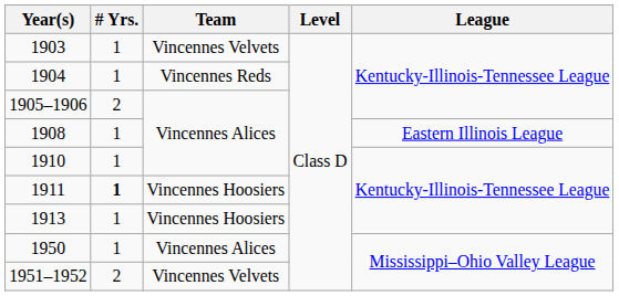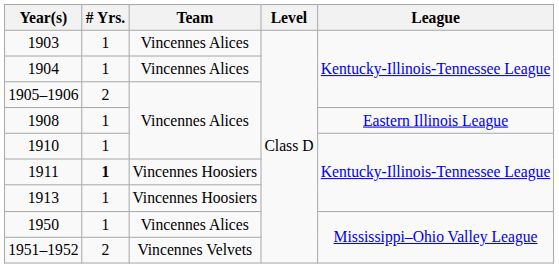1903 | Team: Vincennes Velvets -> Vincennes Alices
1904 | Team: Vincennes Reds -> Vincennes Alices
